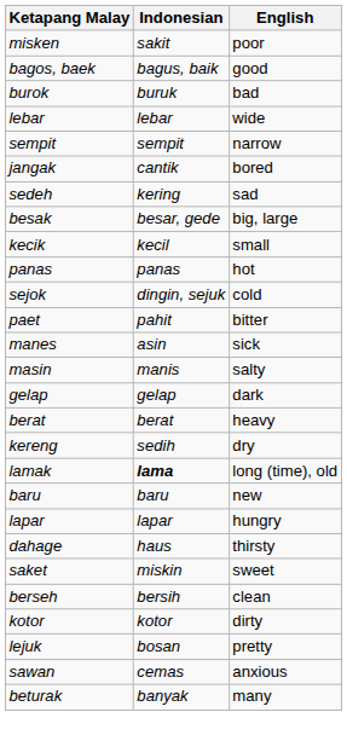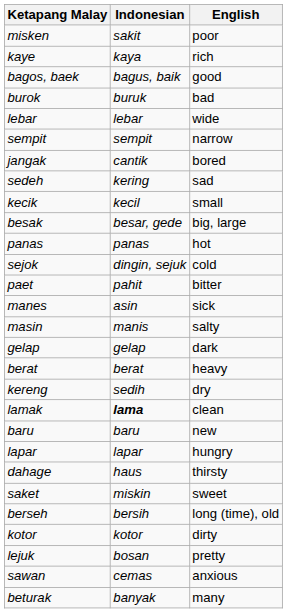+ row: kaye | kaya | rich
rows swapped: besak <-> kecik
lamak | English: long (time), old -> clean
berseh | English: clean -> long (time), old
